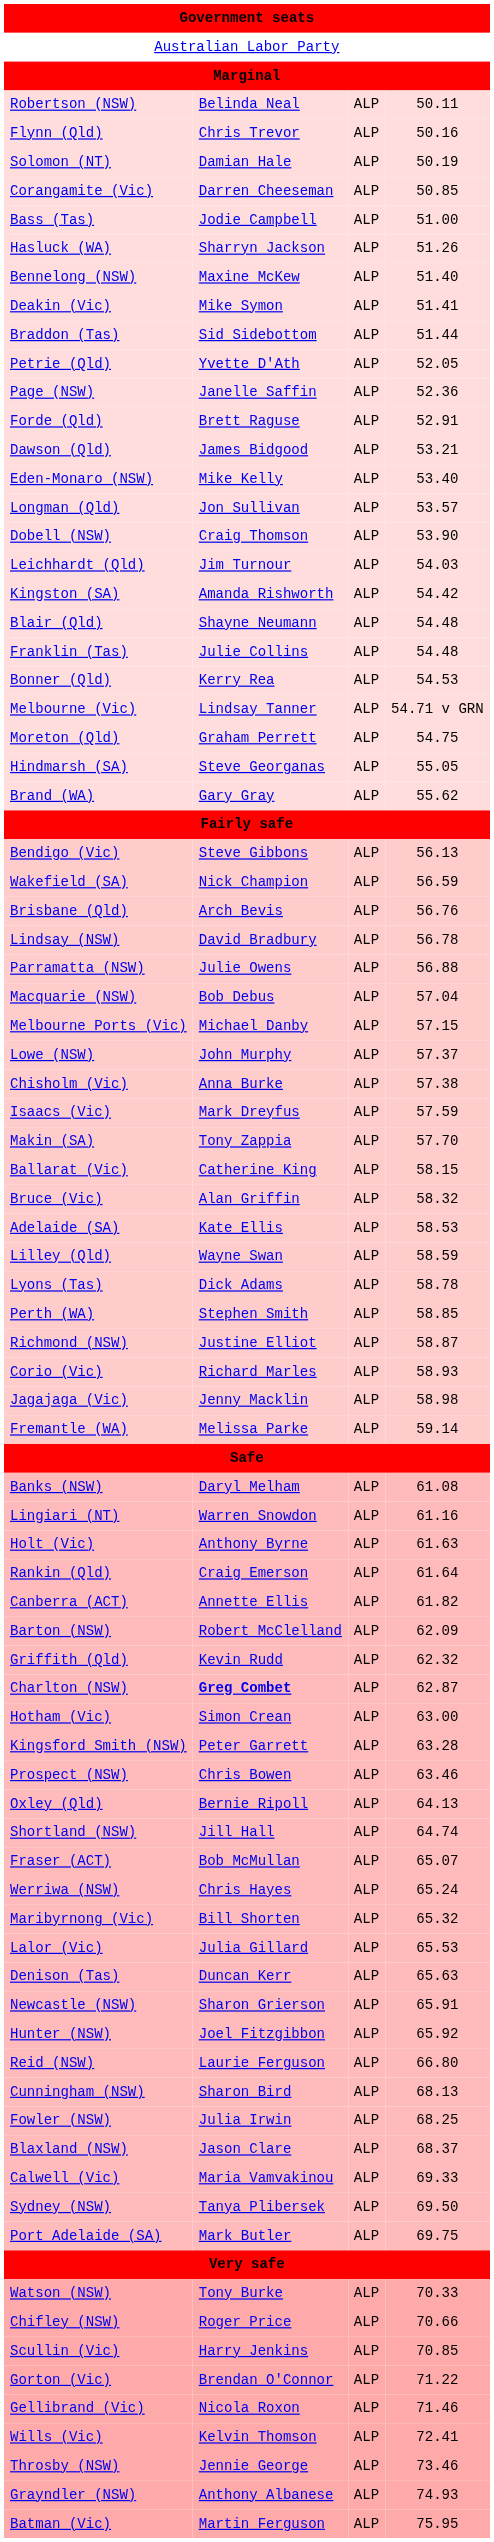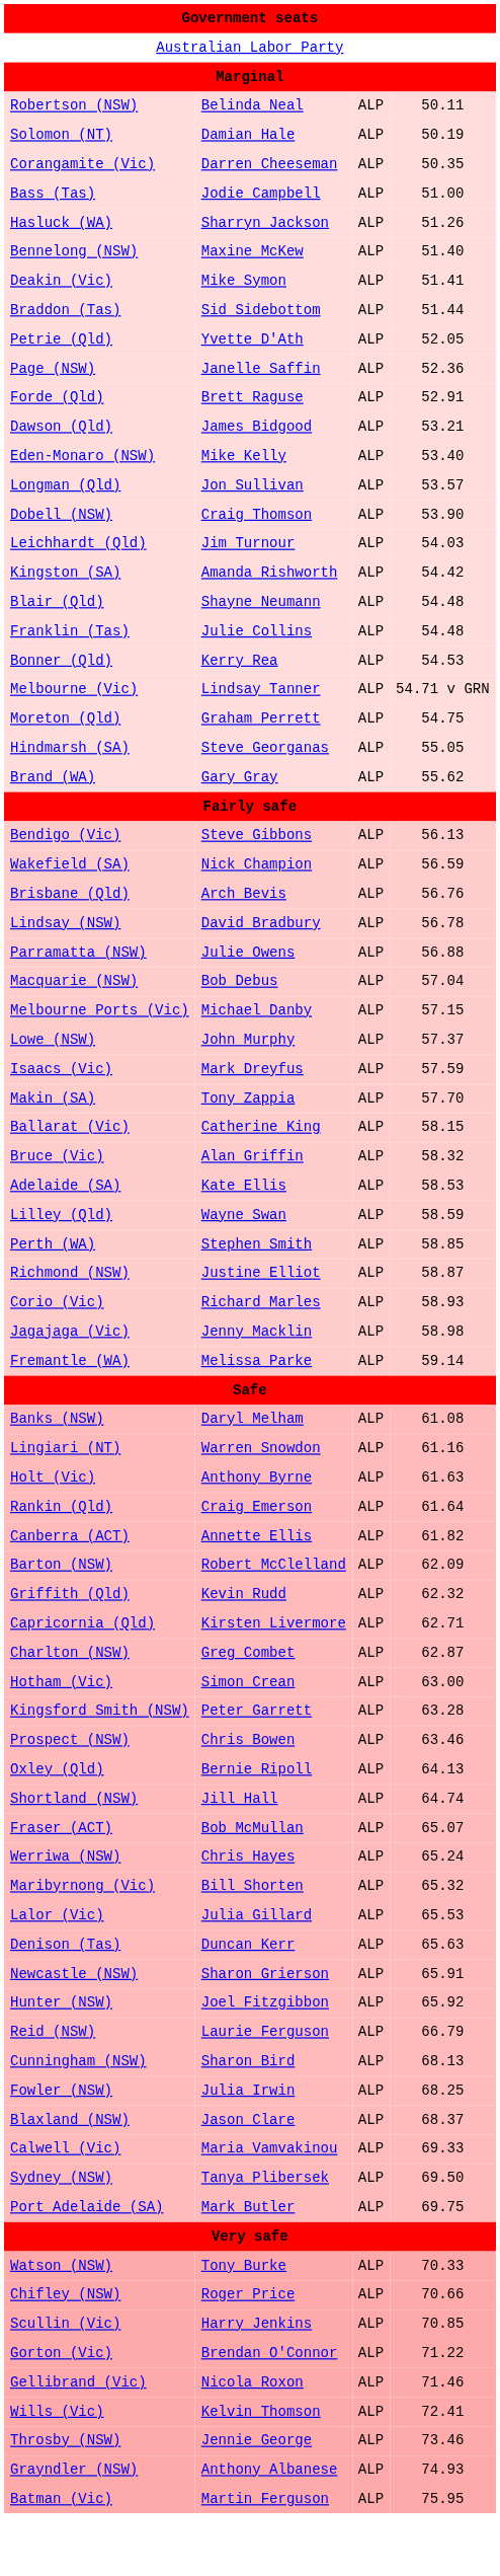- row: Flynn (Qld) | Chris Trevor | ALP | 50.16
Corangamite (Vic) | column 4: 50.85 -> 50.35
- row: Chisholm (Vic) | Anna Burke | ALP | 57.38
- row: Lyons (Tas) | Dick Adams | ALP | 58.78
+ row: Capricornia (Qld) | Kirsten Livermore | ALP | 62.71
Charlton (NSW) | column 2: bold -> normal
Reid (NSW) | column 4: 66.80 -> 66.79
